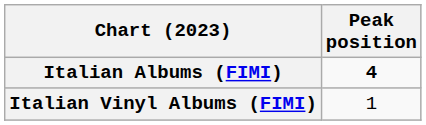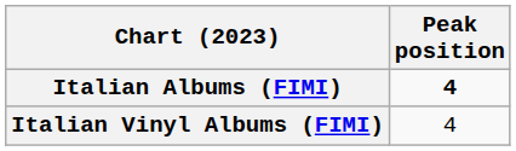Italian Vinyl Albums (FIMI) | Peak position: 1 -> 4
